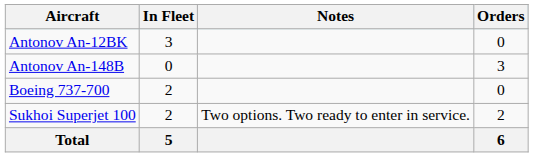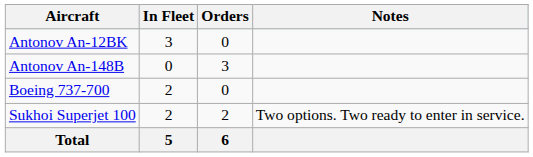columns swapped: Orders <-> Notes
